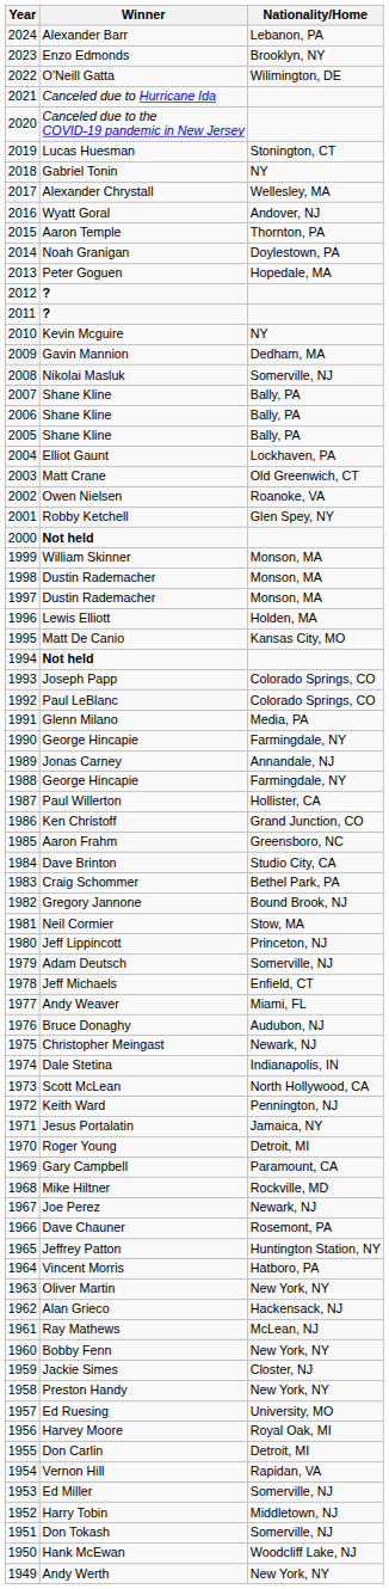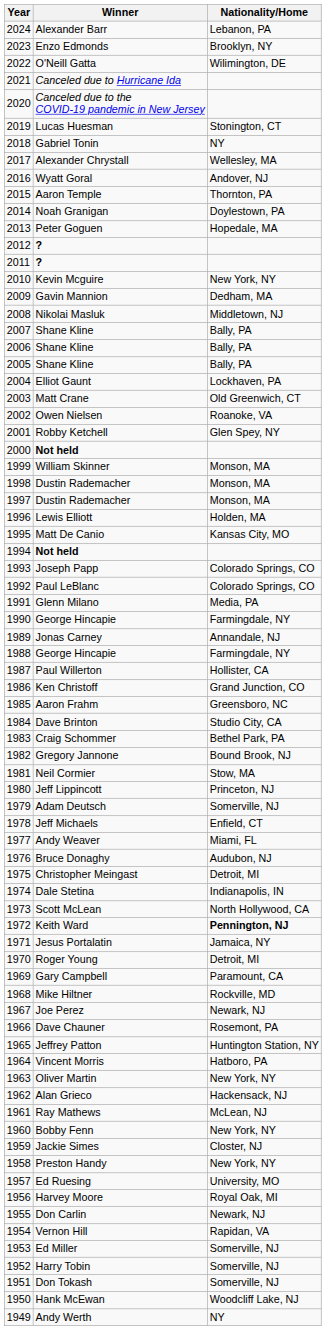Kevin Mcguire | Nationality/Home: NY -> New York, NY
Nikolai Masluk | Nationality/Home: Somerville, NJ -> Middletown, NJ
Christopher Meingast | Nationality/Home: Newark, NJ -> Detroit, MI
Keith Ward | Nationality/Home: normal -> bold
Don Carlin | Nationality/Home: Detroit, MI -> Newark, NJ
Harry Tobin | Nationality/Home: Middletown, NJ -> Somerville, NJ
Andy Werth | Nationality/Home: New York, NY -> NY
